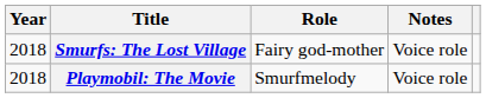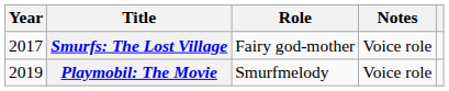Smurfs: The Lost Village | Year: 2018 -> 2017
Playmobil: The Movie | Year: 2018 -> 2019
